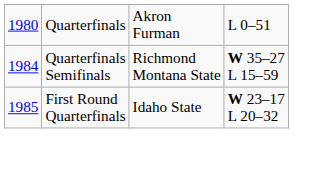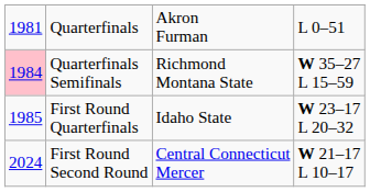Quarterfinals | column 1: 1980 -> 1981
Quarterfinals Semifinals | column 1: no background -> pink background
+ row: 2024 | First Round Second Round | Central Connecticut Mercer | W 21–17 L 10–17
